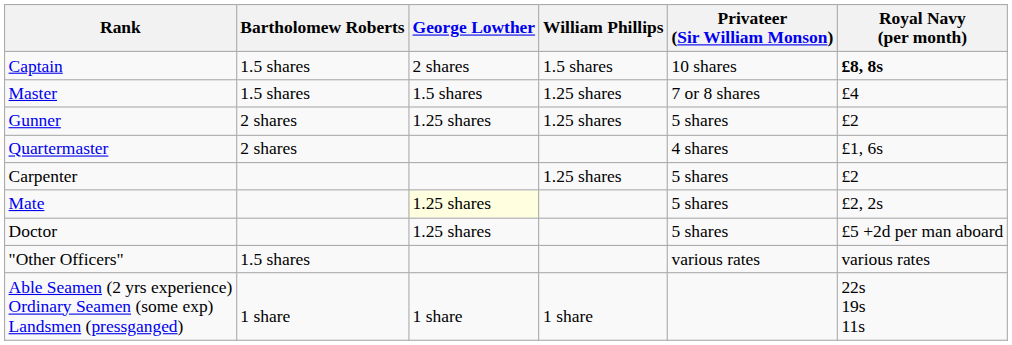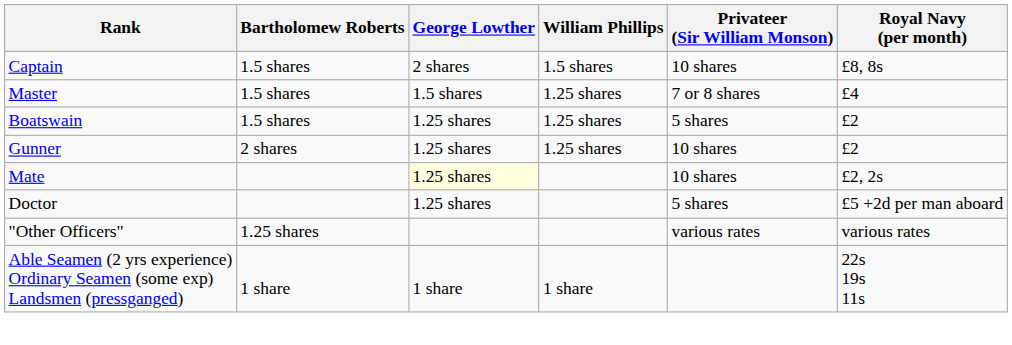Captain | Royal Navy (per month): bold -> normal
+ row: Boatswain | 1.5 shares | 1.25 shares | 1.25 shares | 5 shares | £2
Gunner | Privateer (Sir William Monson): 5 shares -> 10 shares
- row: Quartermaster | 2 shares | 4 shares | £1, 6s
- row: Carpenter | 1.25 shares | 5 shares | £2
Mate | Privateer (Sir William Monson): 5 shares -> 10 shares
"Other Officers" | Bartholomew Roberts: 1.5 shares -> 1.25 shares
